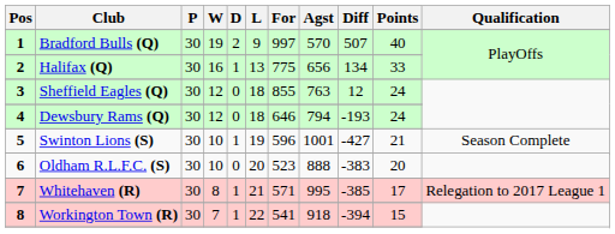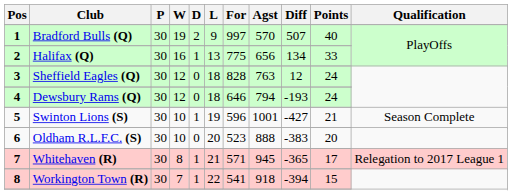Sheffield Eagles (Q) | For: 855 -> 828
Whitehaven (R) | Agst: 995 -> 945
Whitehaven (R) | Diff: -385 -> -365
